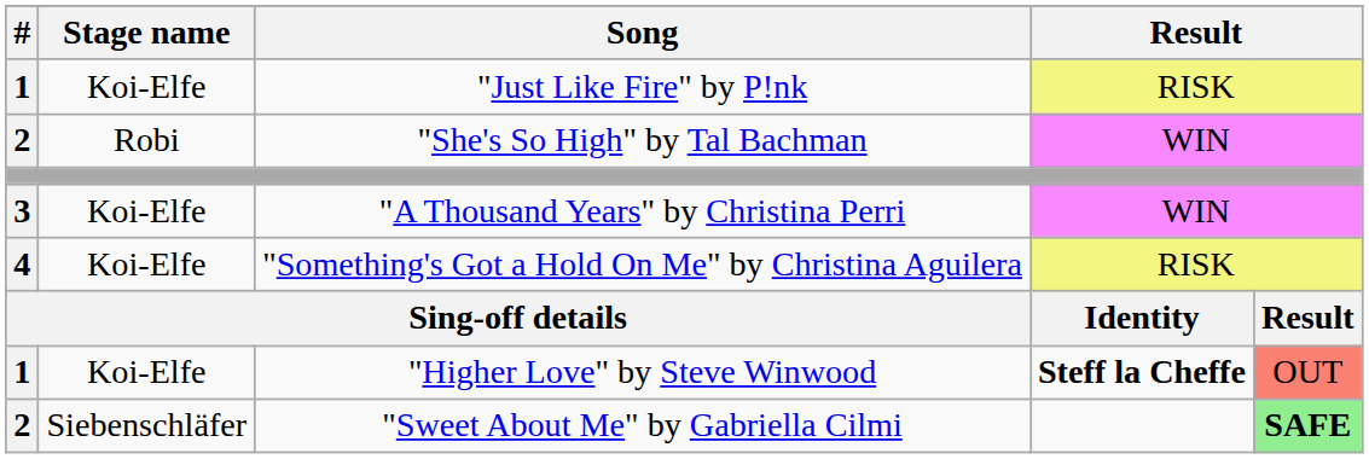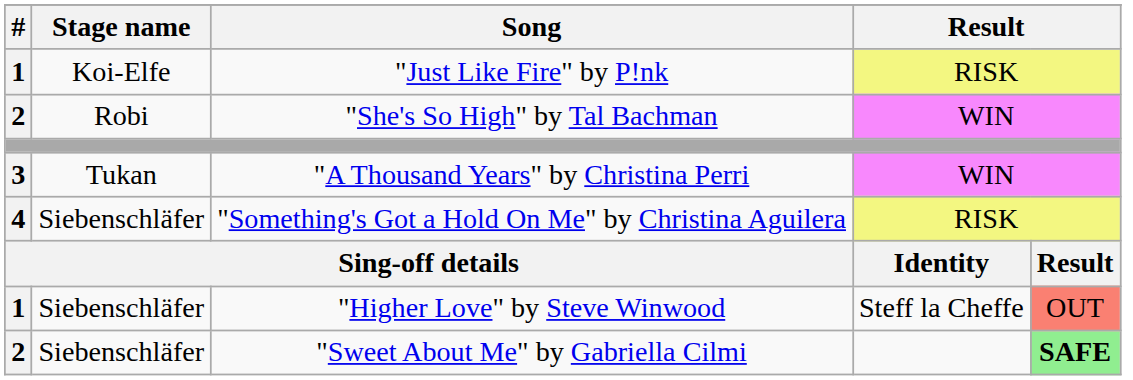"A Thousand Years" by Christina Perri | Stage name: Koi-Elfe -> Tukan
"Something's Got a Hold On Me" by Christina Aguilera | Stage name: Koi-Elfe -> Siebenschläfer
"Higher Love" by Steve Winwood | Stage name: Koi-Elfe -> Siebenschläfer
"Higher Love" by Steve Winwood | column 4: bold -> normal
